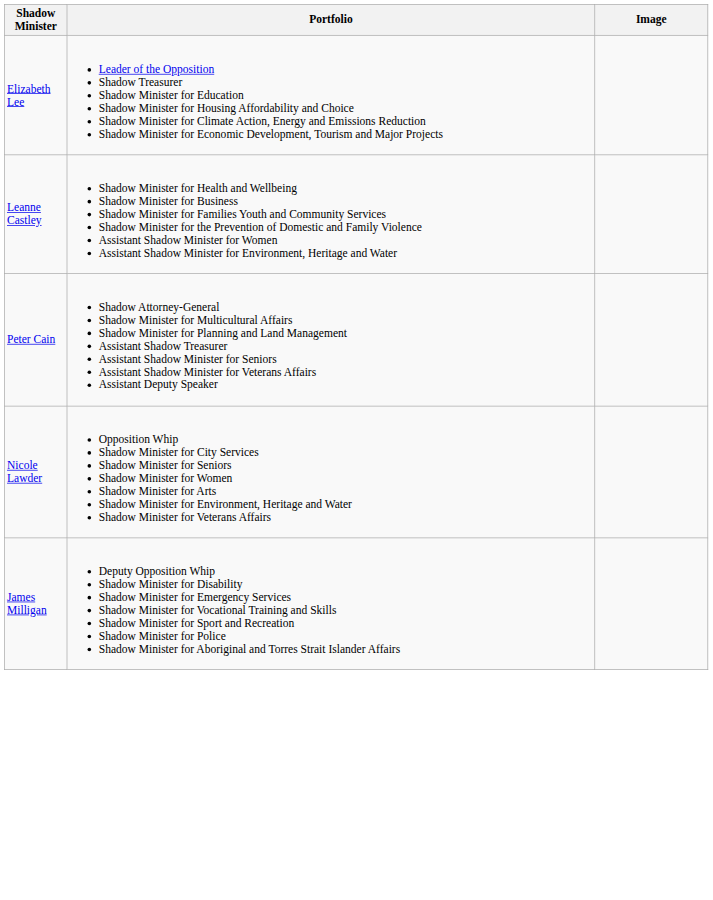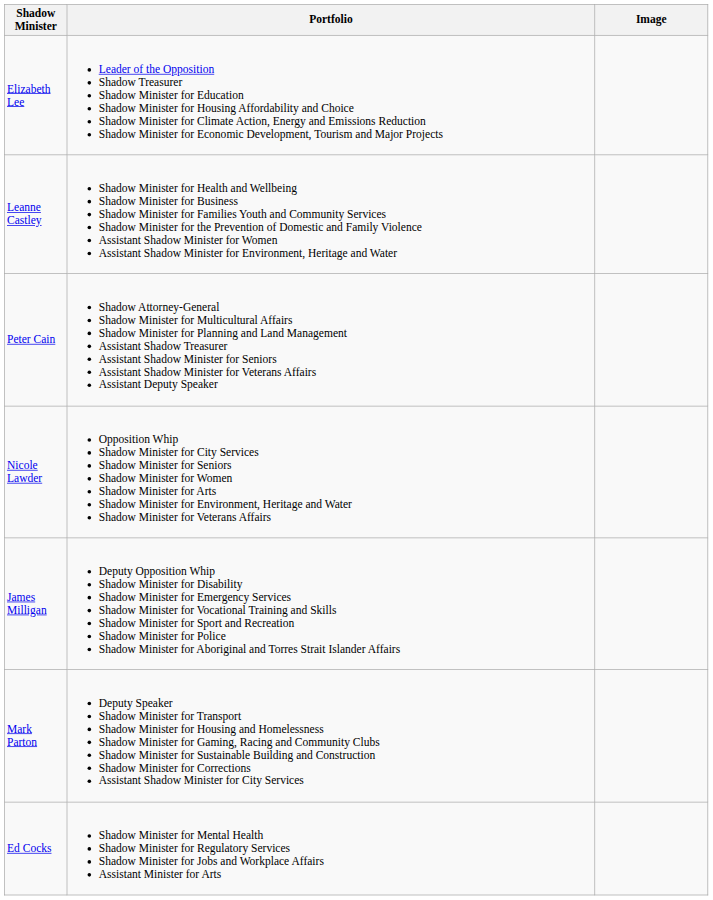+ row: Mark Parton | Deputy Speaker Shadow Minister for Transport Shadow Minister for Housing and Homelessness Shadow Minister for Gaming, Racing and Community Clubs Shadow Minister for Sustainable Building and Construction Shadow Minister for Corrections Assistant Shadow Minister for City Services
+ row: Ed Cocks | Shadow Minister for Mental Health Shadow Minister for Regulatory Services Shadow Minister for Jobs and Workplace Affairs Assistant Minister for Arts
